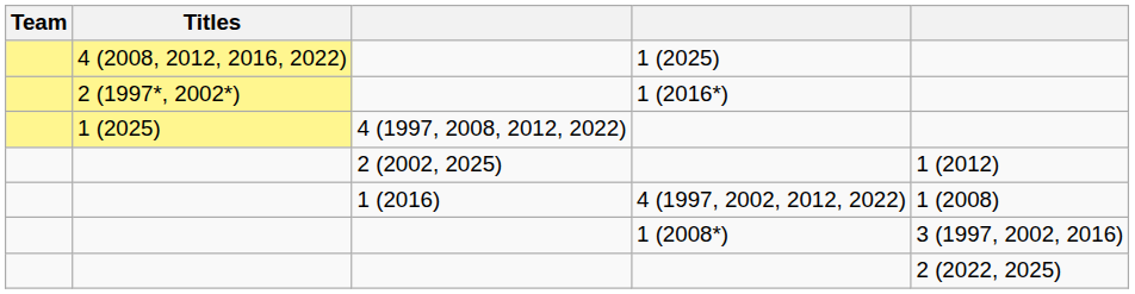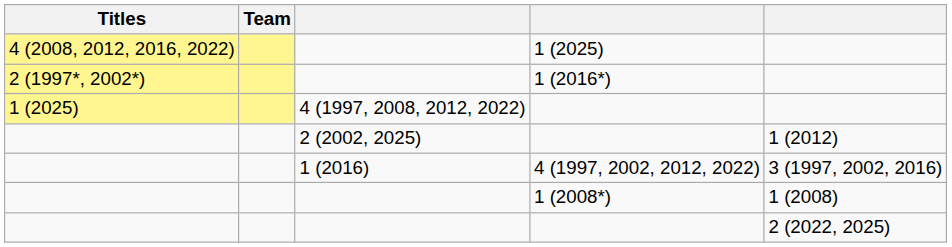columns swapped: Team <-> Titles
4 (1997, 2002, 2012, 2022) | column 5: 1 (2008) -> 3 (1997, 2002, 2016)
1 (2008*) | column 5: 3 (1997, 2002, 2016) -> 1 (2008)
